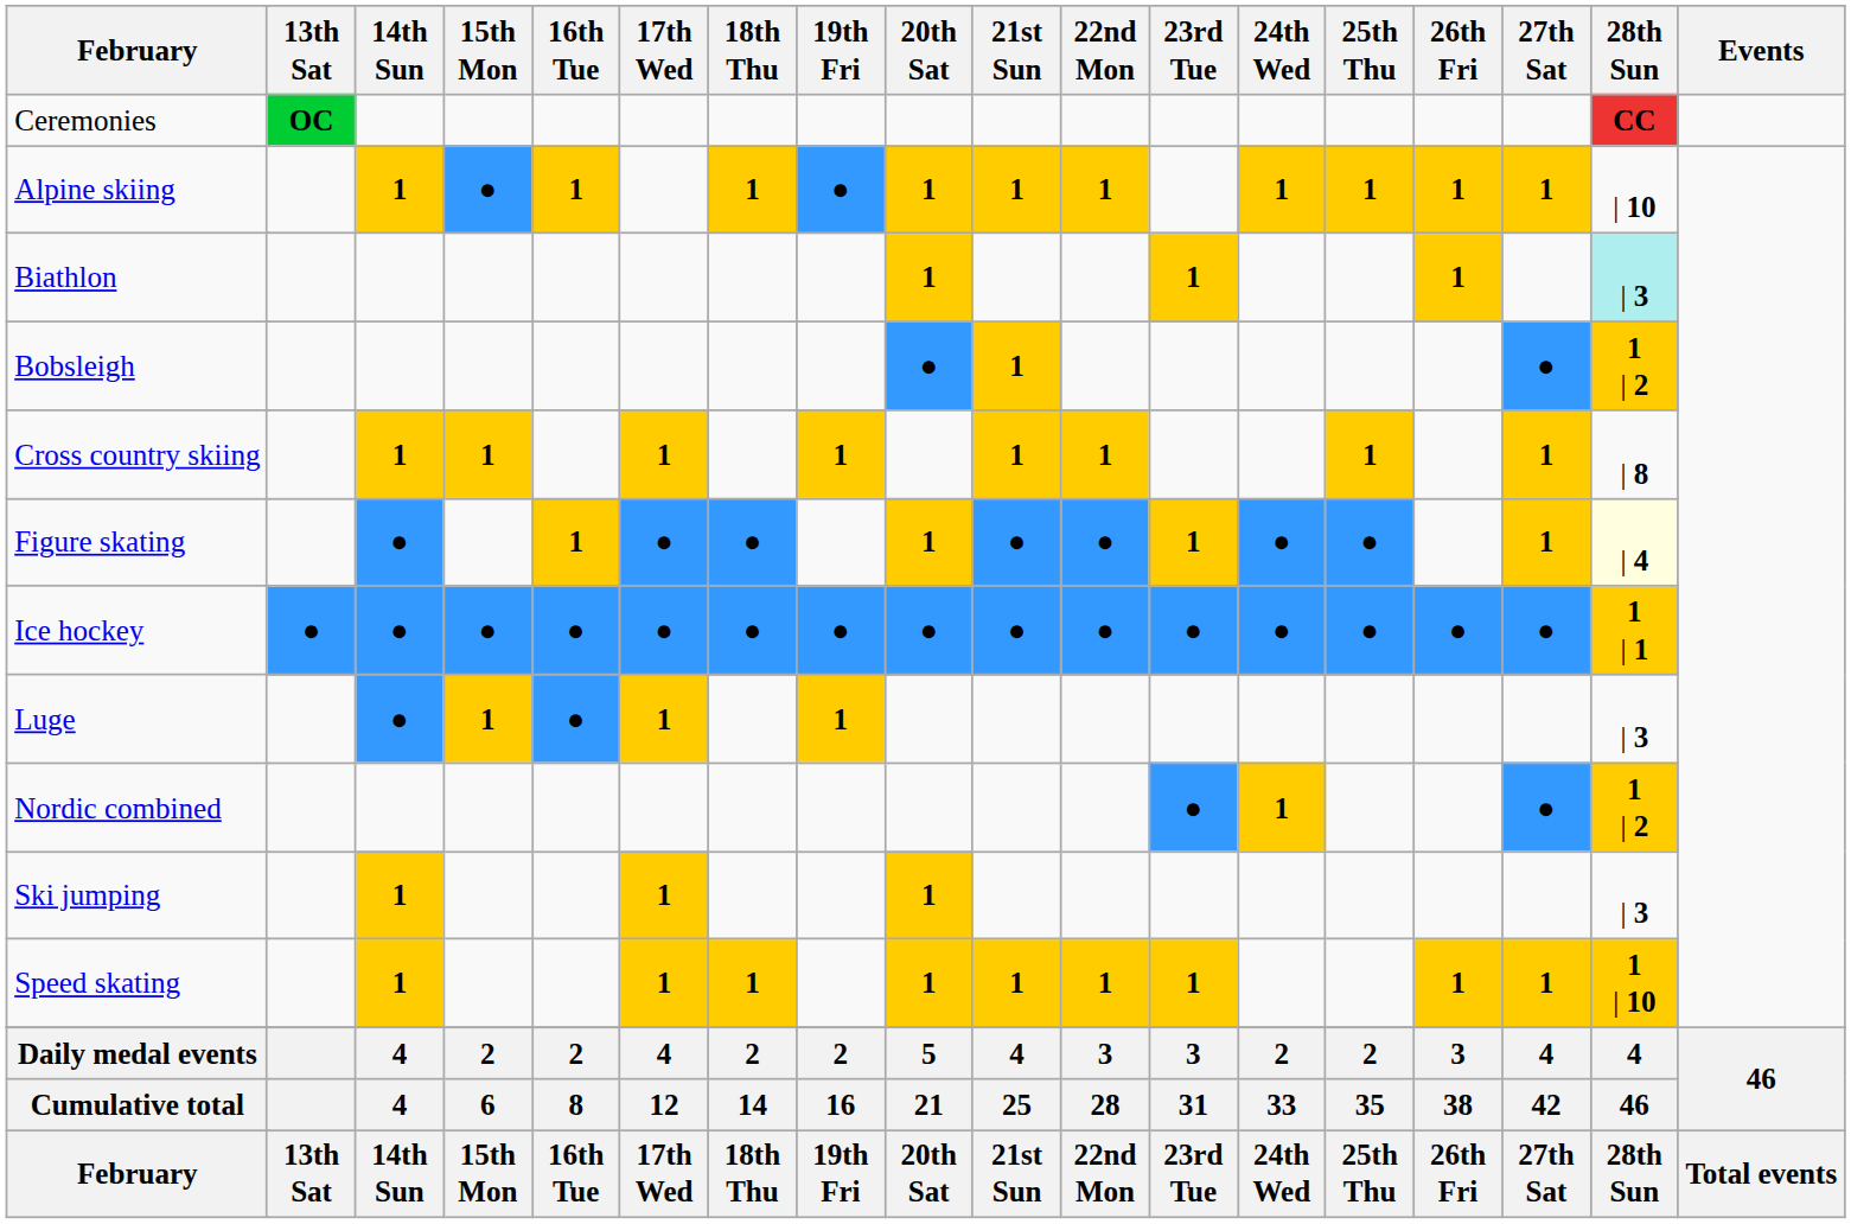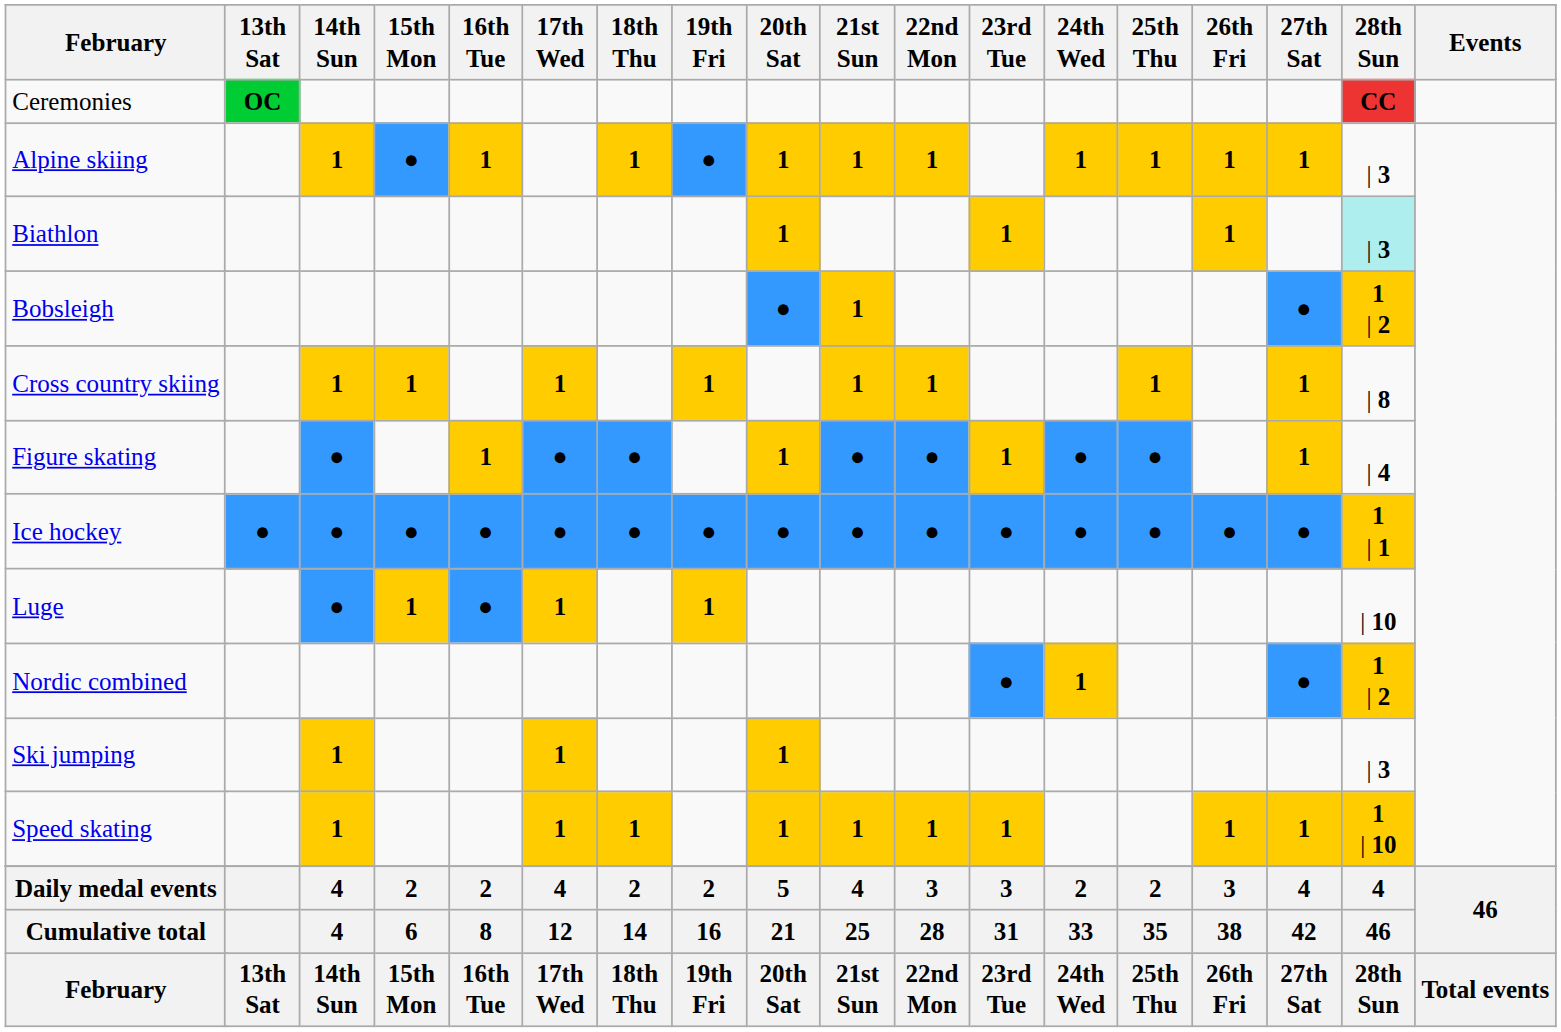Alpine skiing | 28th Sun: | 10 -> | 3
Figure skating | 28th Sun: lightyellow background -> no background
Luge | 28th Sun: | 3 -> | 10
